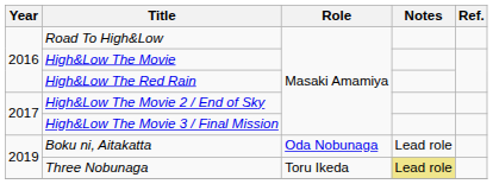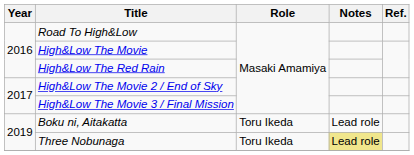Boku ni, Aitakatta | Role: Oda Nobunaga -> Toru Ikeda
